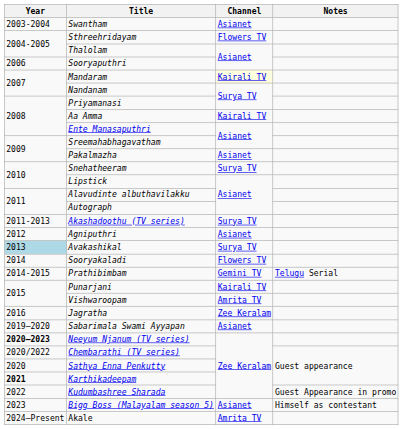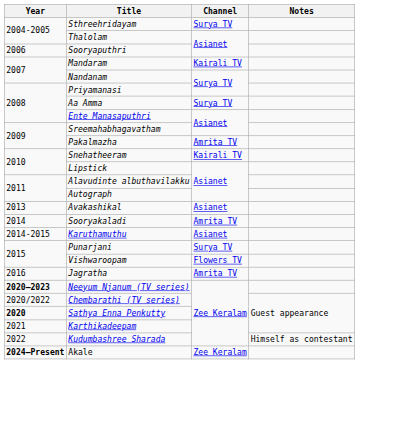- row: 2003-2004 | Swantham | Asianet
Sthreehridayam | Channel: Flowers TV -> Surya TV
Mandaram | Channel: lightyellow background -> no background
Aa Amma | Channel: Kairali TV -> Surya TV
Pakalmazha | Channel: Asianet -> Amrita TV
Snehatheeram | Channel: Surya TV -> Kairali TV
- row: 2011-2013 | Akashadoothu (TV series) | Surya TV
- row: 2012 | Agniputhri | Asianet
Avakashikal | Year: lightblue background -> no background
Avakashikal | Channel: Surya TV -> Asianet
Sooryakaladi | Channel: Flowers TV -> Amrita TV
- row: 2014-2015 | Prathibimbam | Gemini TV | Telugu Serial
+ row: 2014-2015 | Karuthamuthu | Asianet
Punarjani | Channel: Kairali TV -> Surya TV
Vishwaroopam | Channel: Amrita TV -> Flowers TV
Jagratha | Channel: Zee Keralam -> Amrita TV
- row: 2019–2020 | Sabarimala Swami Ayyapan | Asianet
Sathya Enna Penkutty | Year: normal -> bold
Karthikadeepam | Year: bold -> normal
Kudumbashree Sharada | Notes: Guest Appearance in promo -> Himself as contestant
- row: 2023 | Bigg Boss (Malayalam season 5) | Asianet | Himself as contestant
Akale | Year: normal -> bold
Akale | Channel: Amrita TV -> Zee Keralam
